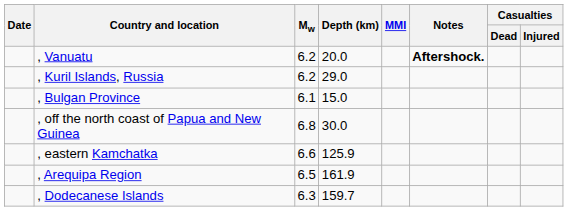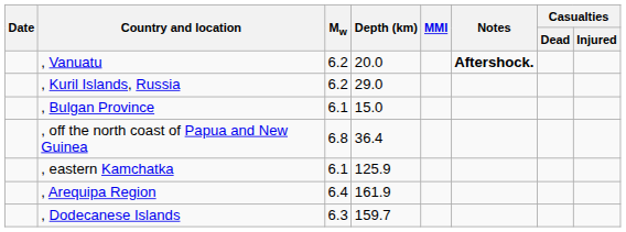, off the north coast of Papua and New Guinea | Depth (km): 30.0 -> 36.4
, eastern Kamchatka | Mw: 6.6 -> 6.1
, Arequipa Region | Mw: 6.5 -> 6.4
